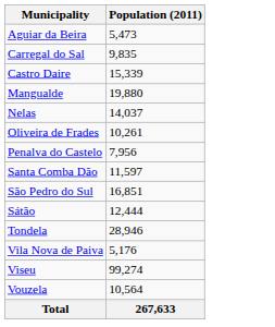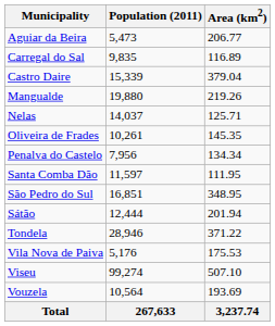+ column: Area (km2) | 206.77 | 116.89 | 379.04 | 219.26 | 125.71 | 145.35 | 134.34 | 111.95 | 348.95 | 201.94 | 371.22 | 175.53 | 507.10 | 193.69 | 3,237.74
